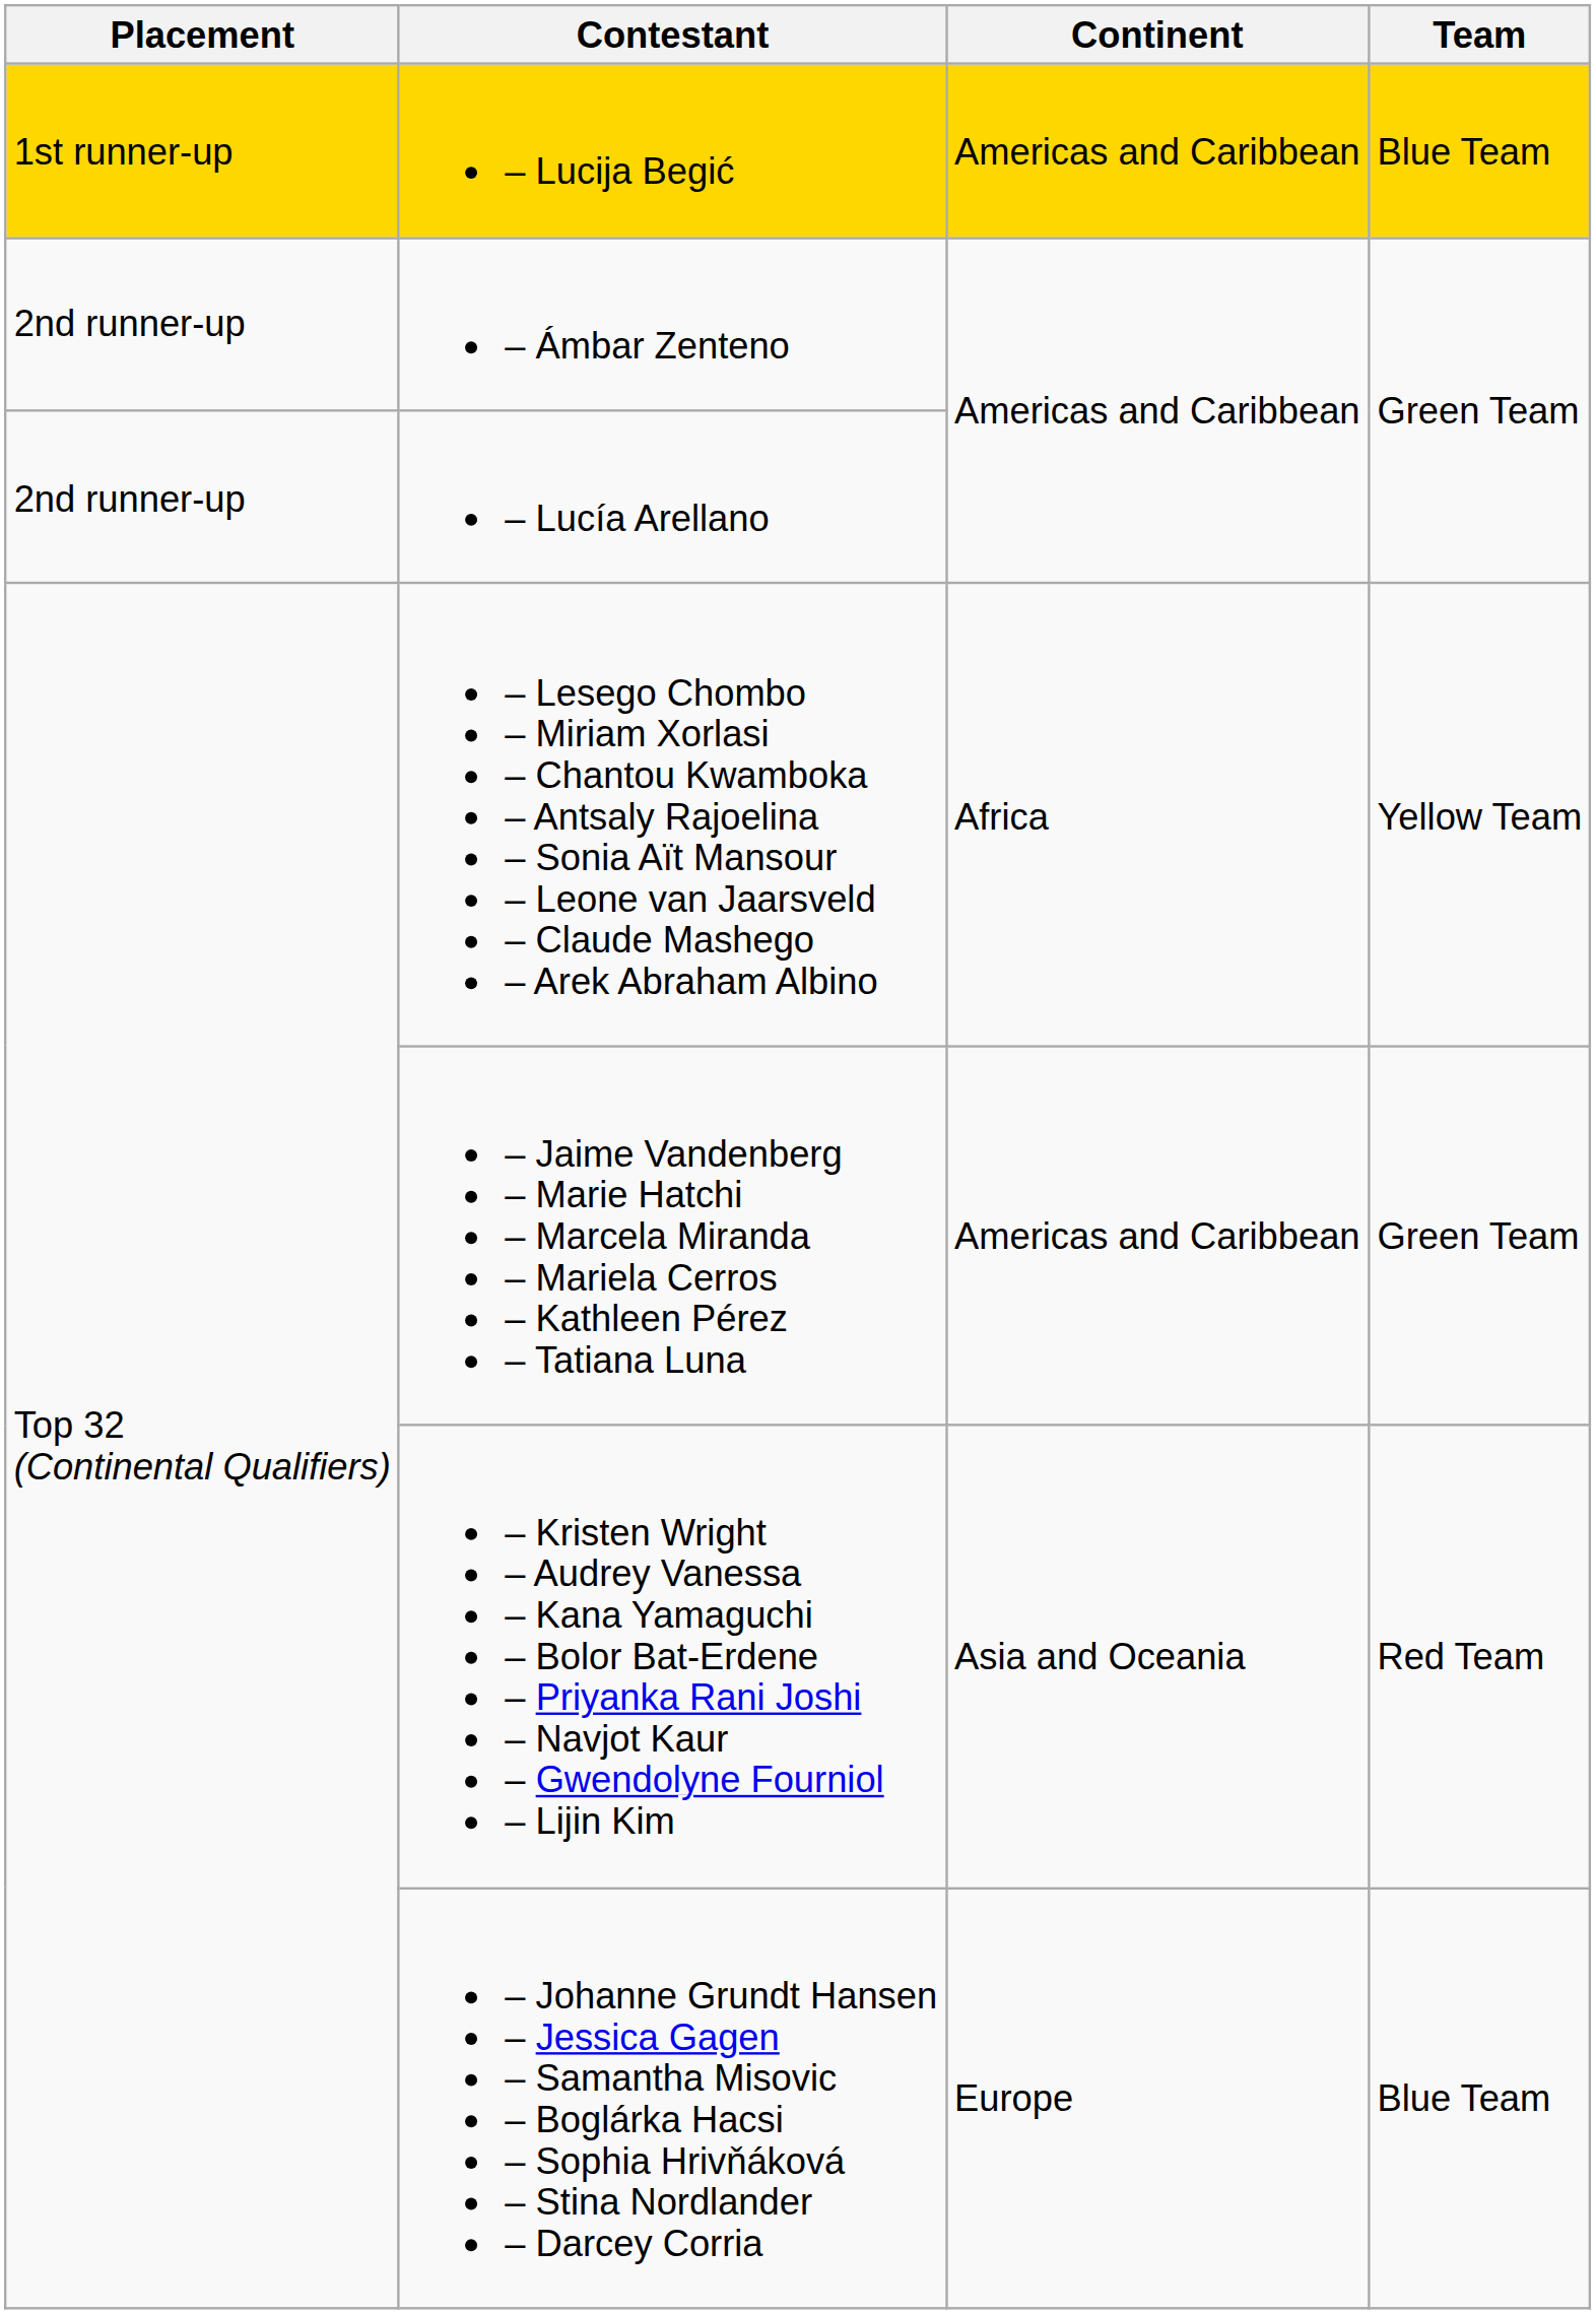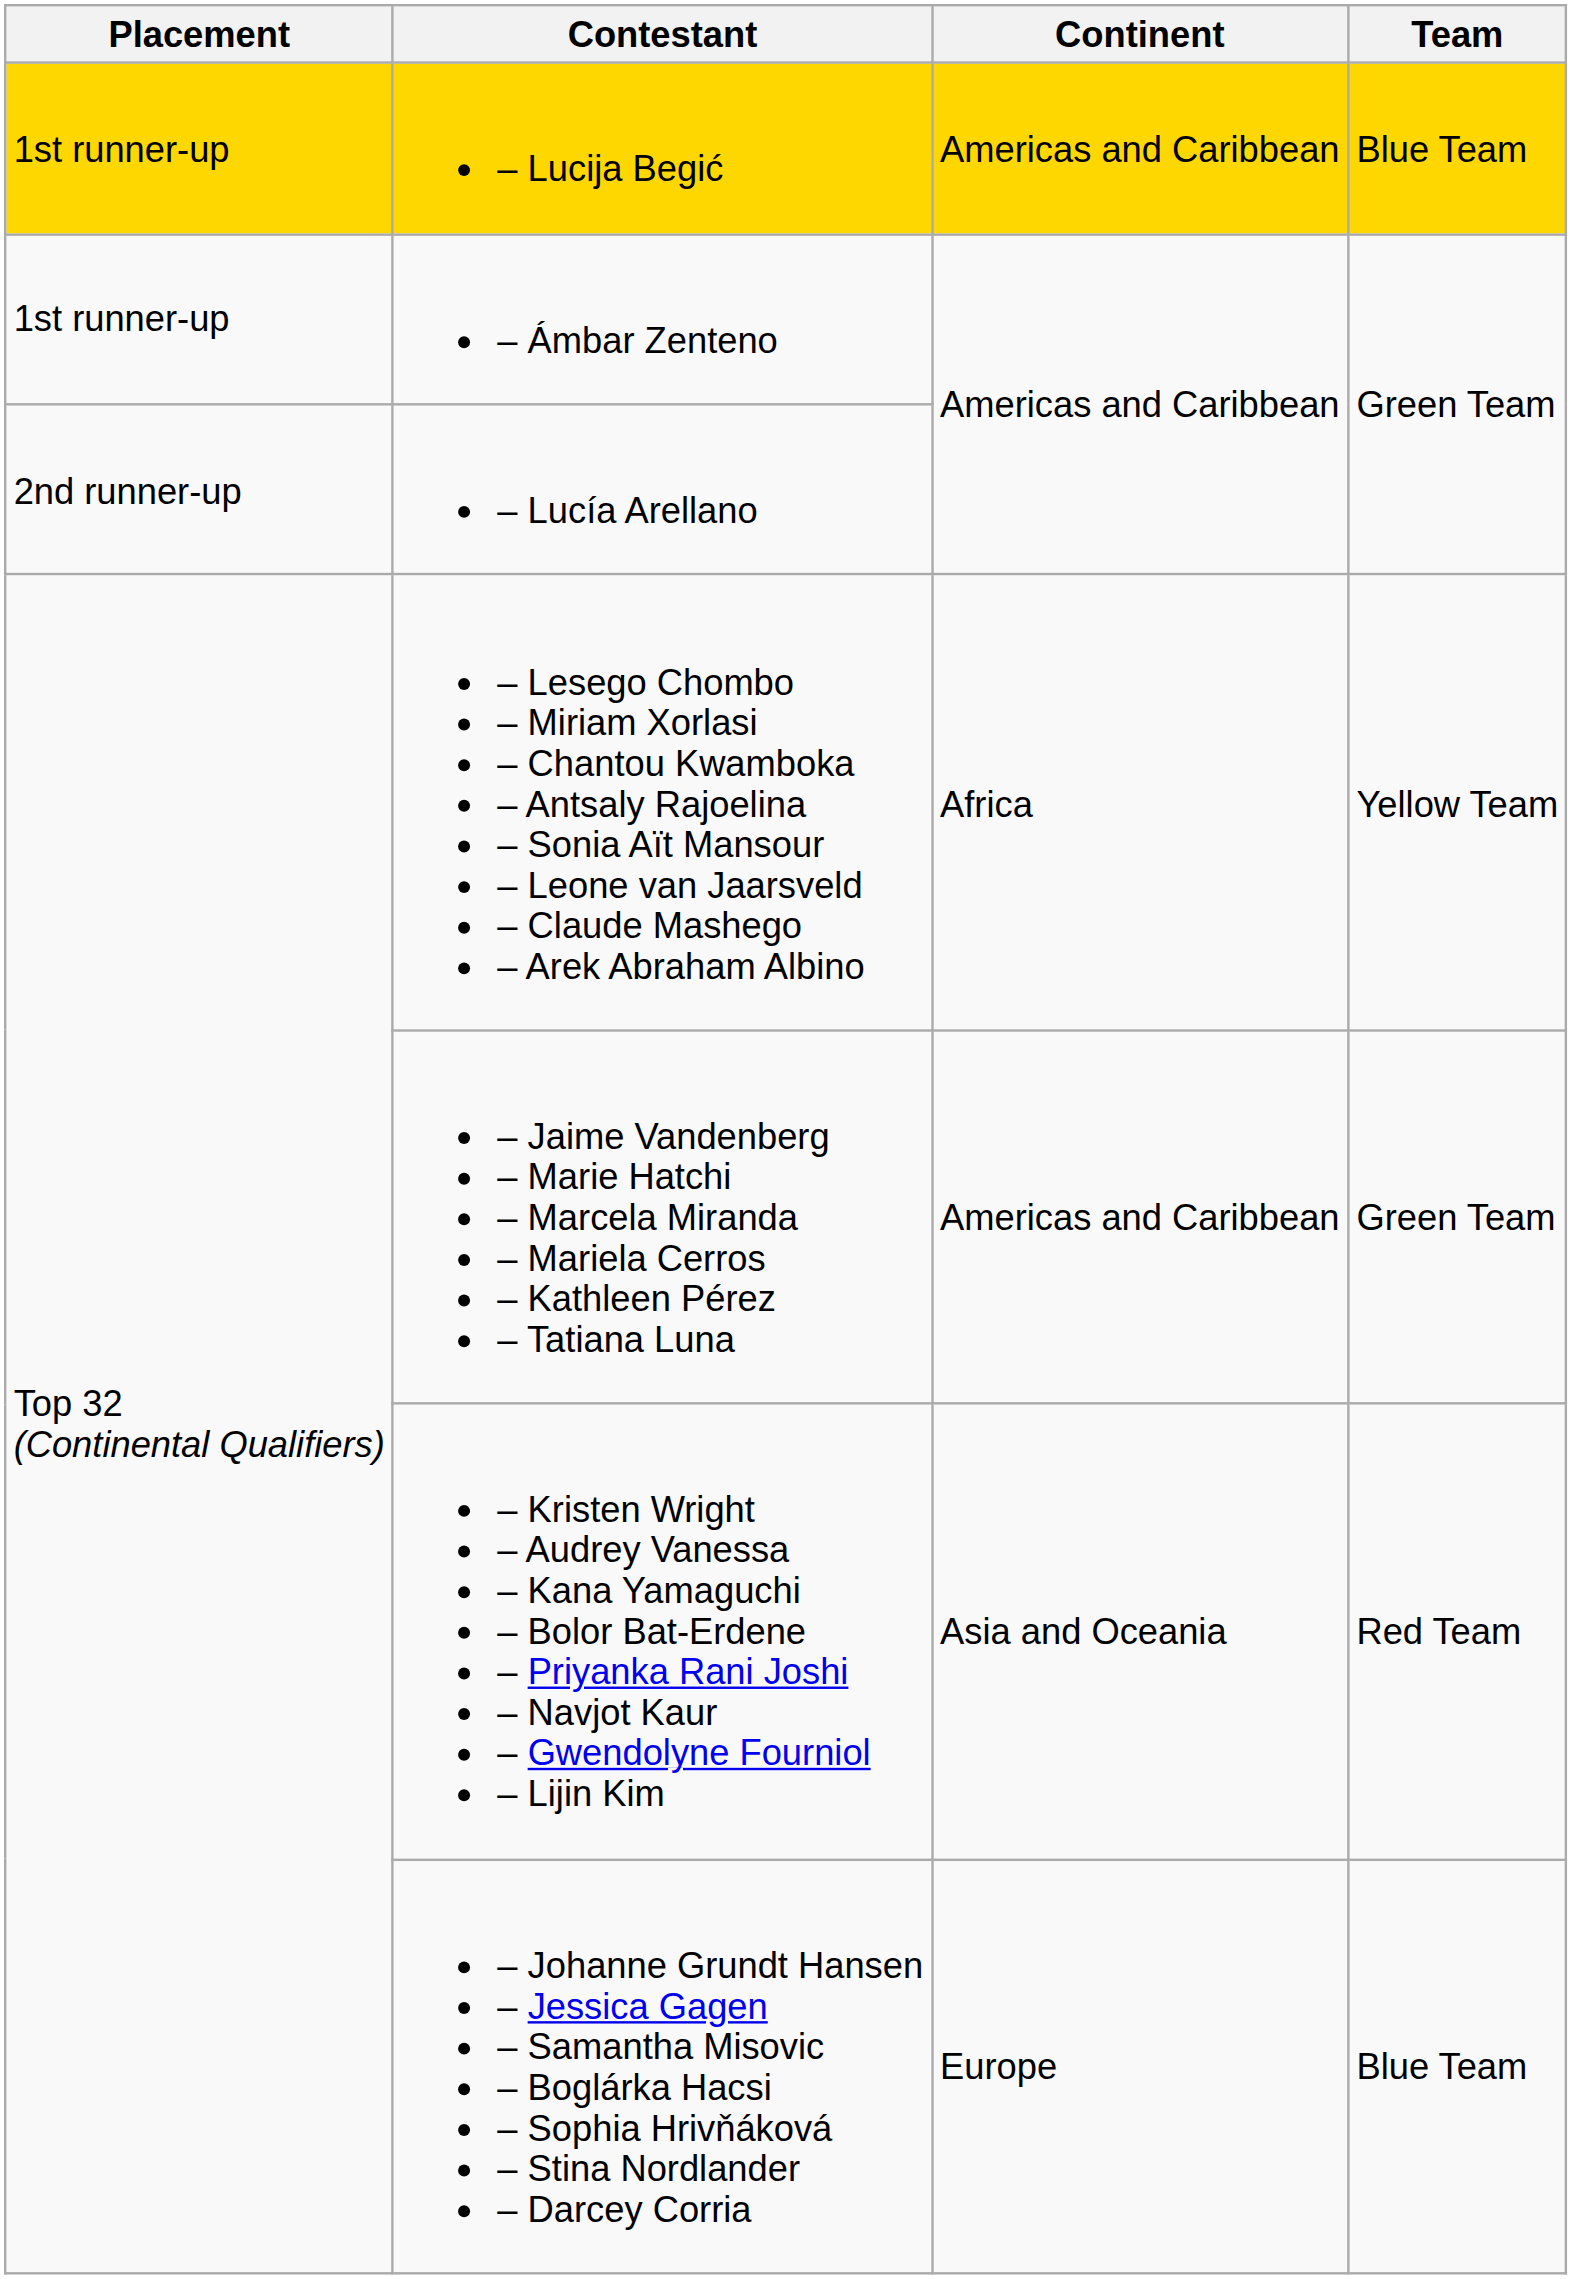– Ámbar Zenteno | Placement: 2nd runner-up -> 1st runner-up
